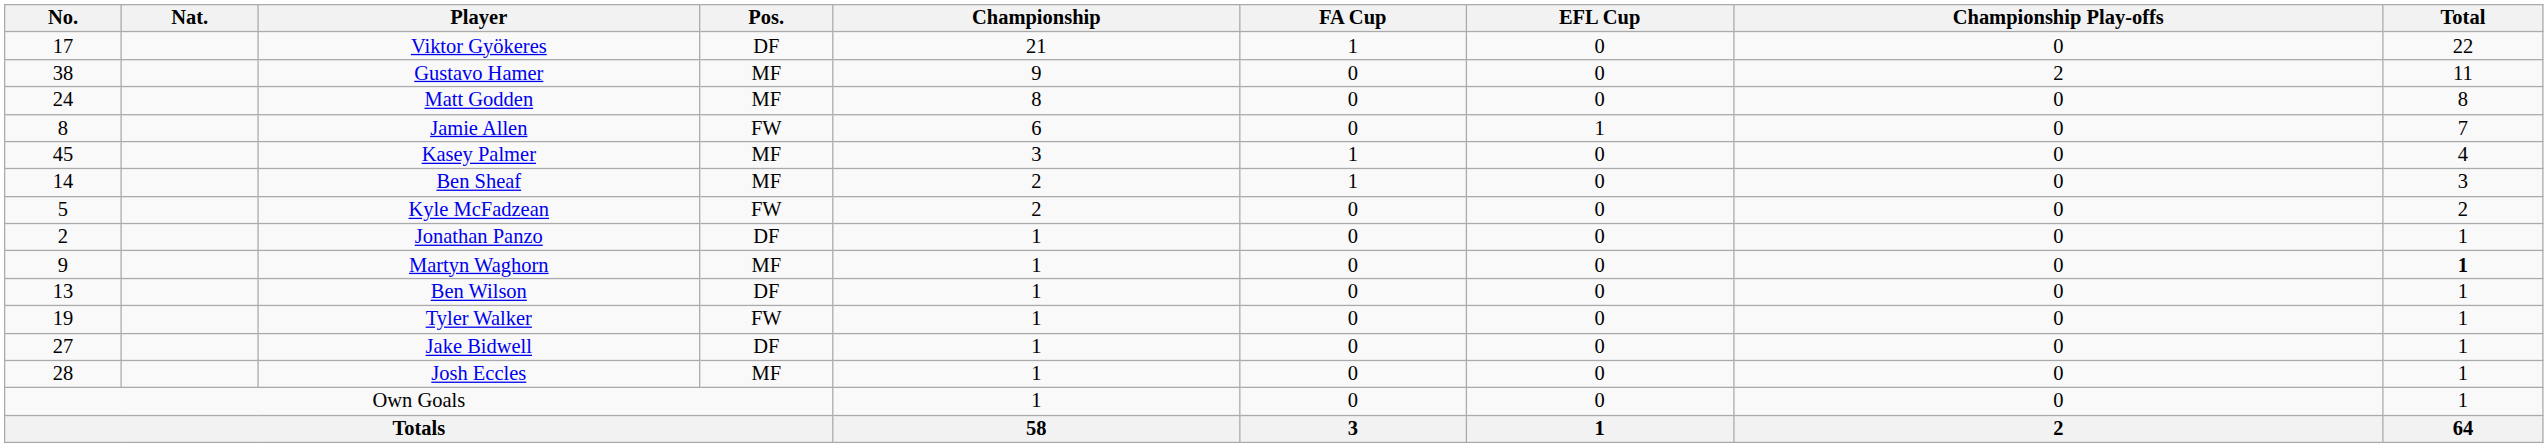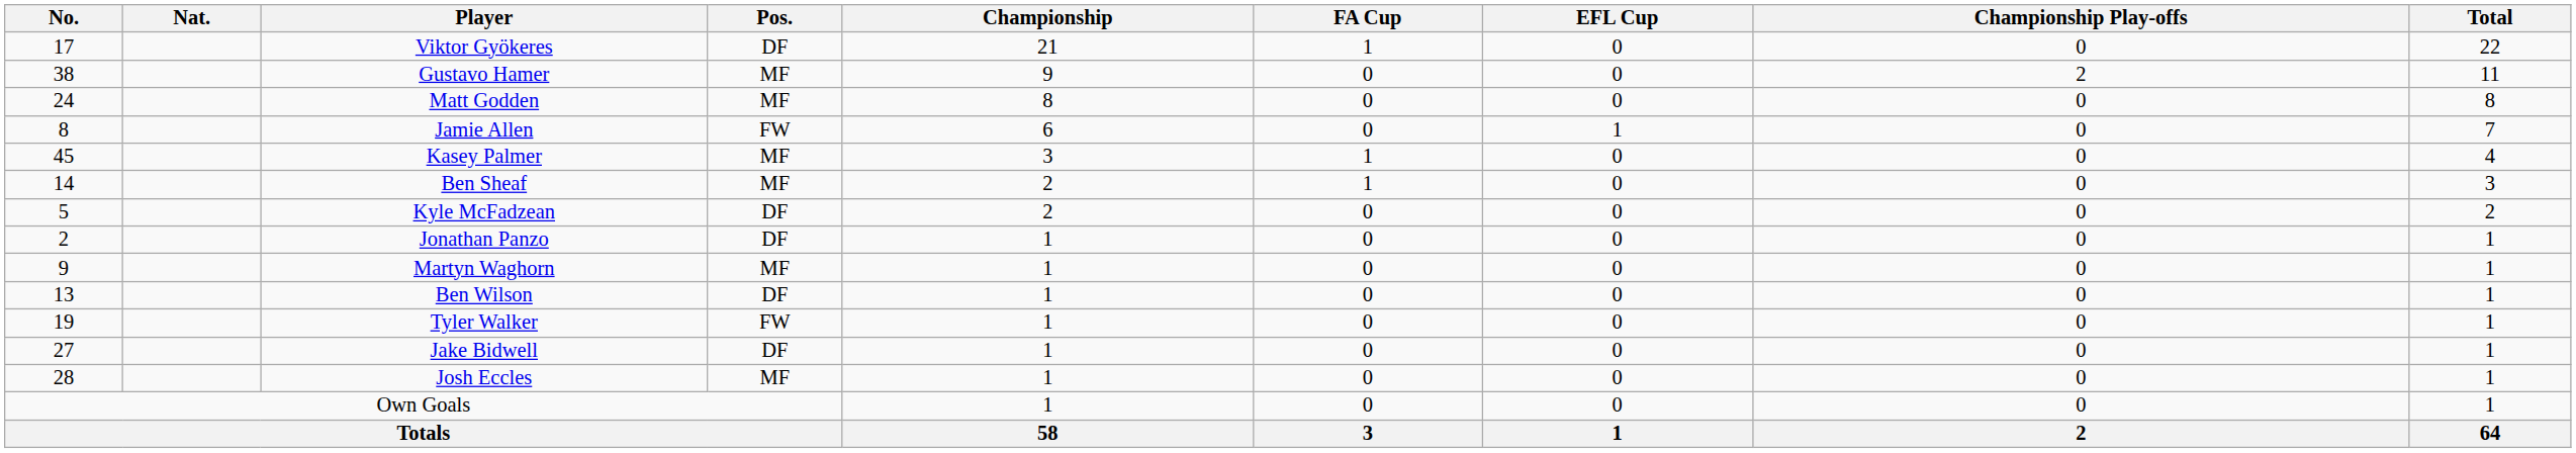Kyle McFadzean | Pos.: FW -> DF
Martyn Waghorn | Total: bold -> normal
